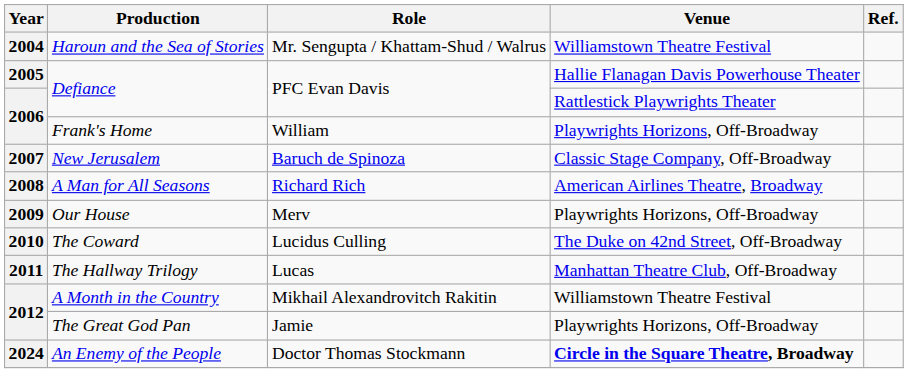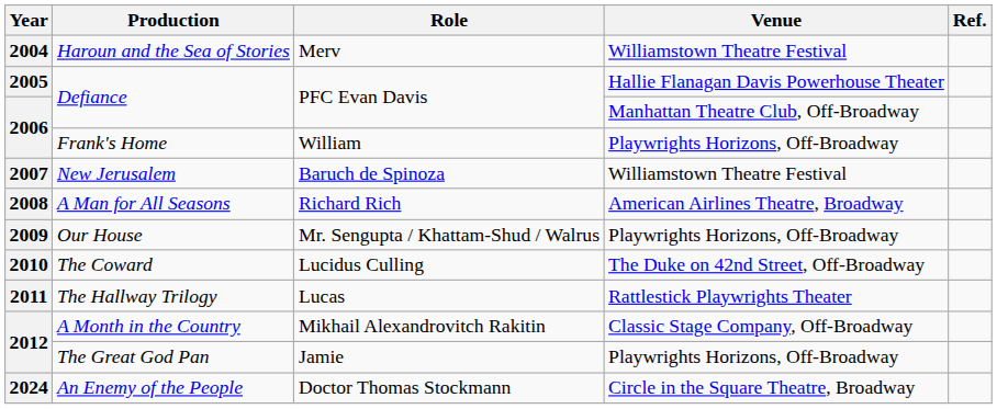Haroun and the Sea of Stories | Role: Mr. Sengupta / Khattam-Shud / Walrus -> Merv
2006 / Defiance | Venue: Rattlestick Playwrights Theater -> Manhattan Theatre Club, Off-Broadway
New Jerusalem | Venue: Classic Stage Company, Off-Broadway -> Williamstown Theatre Festival
Our House | Role: Merv -> Mr. Sengupta / Khattam-Shud / Walrus
The Hallway Trilogy | Venue: Manhattan Theatre Club, Off-Broadway -> Rattlestick Playwrights Theater
A Month in the Country | Venue: Williamstown Theatre Festival -> Classic Stage Company, Off-Broadway
An Enemy of the People | Venue: bold -> normal
